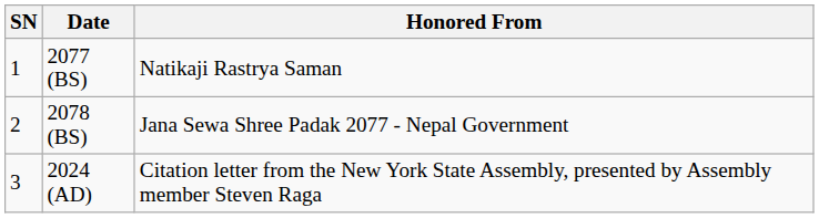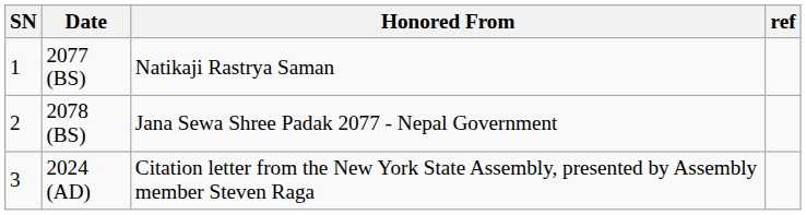+ column: ref
